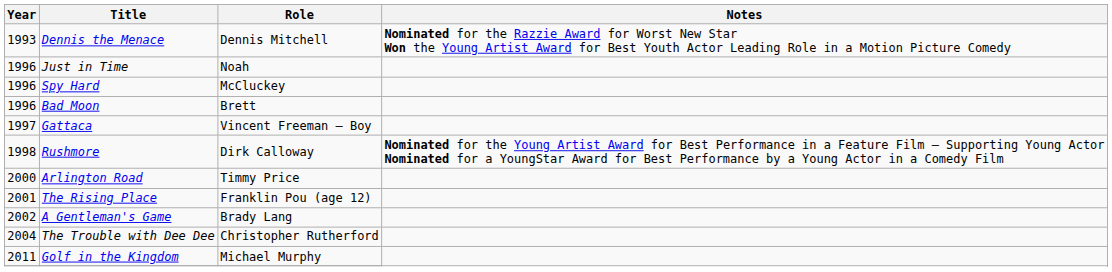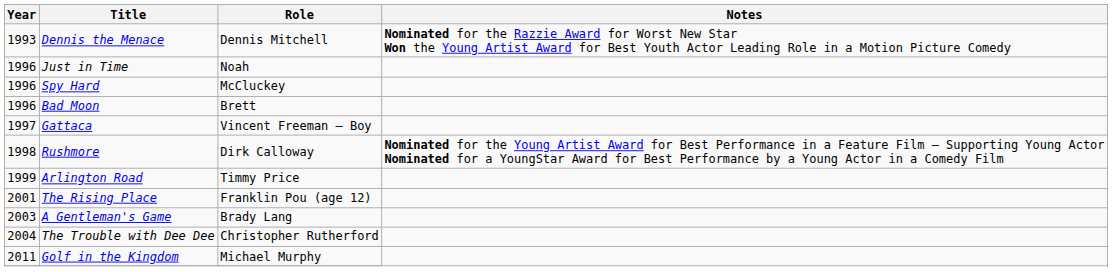Arlington Road | Year: 2000 -> 1999
A Gentleman's Game | Year: 2002 -> 2003
